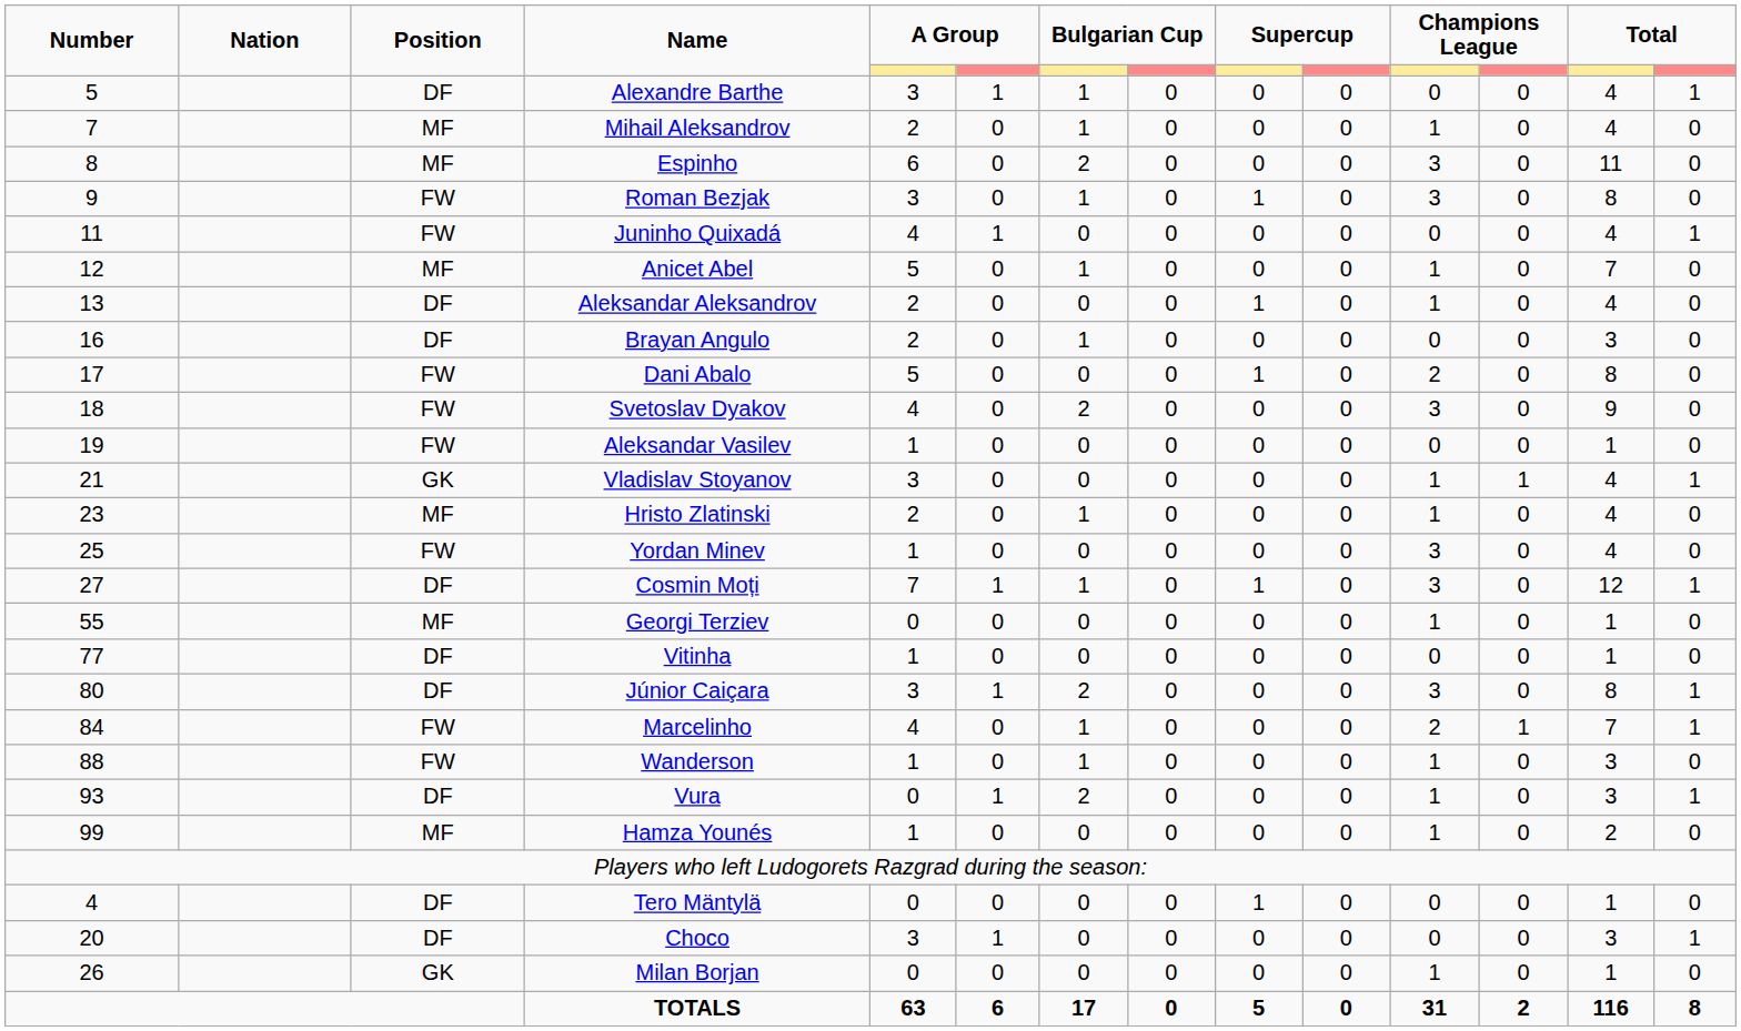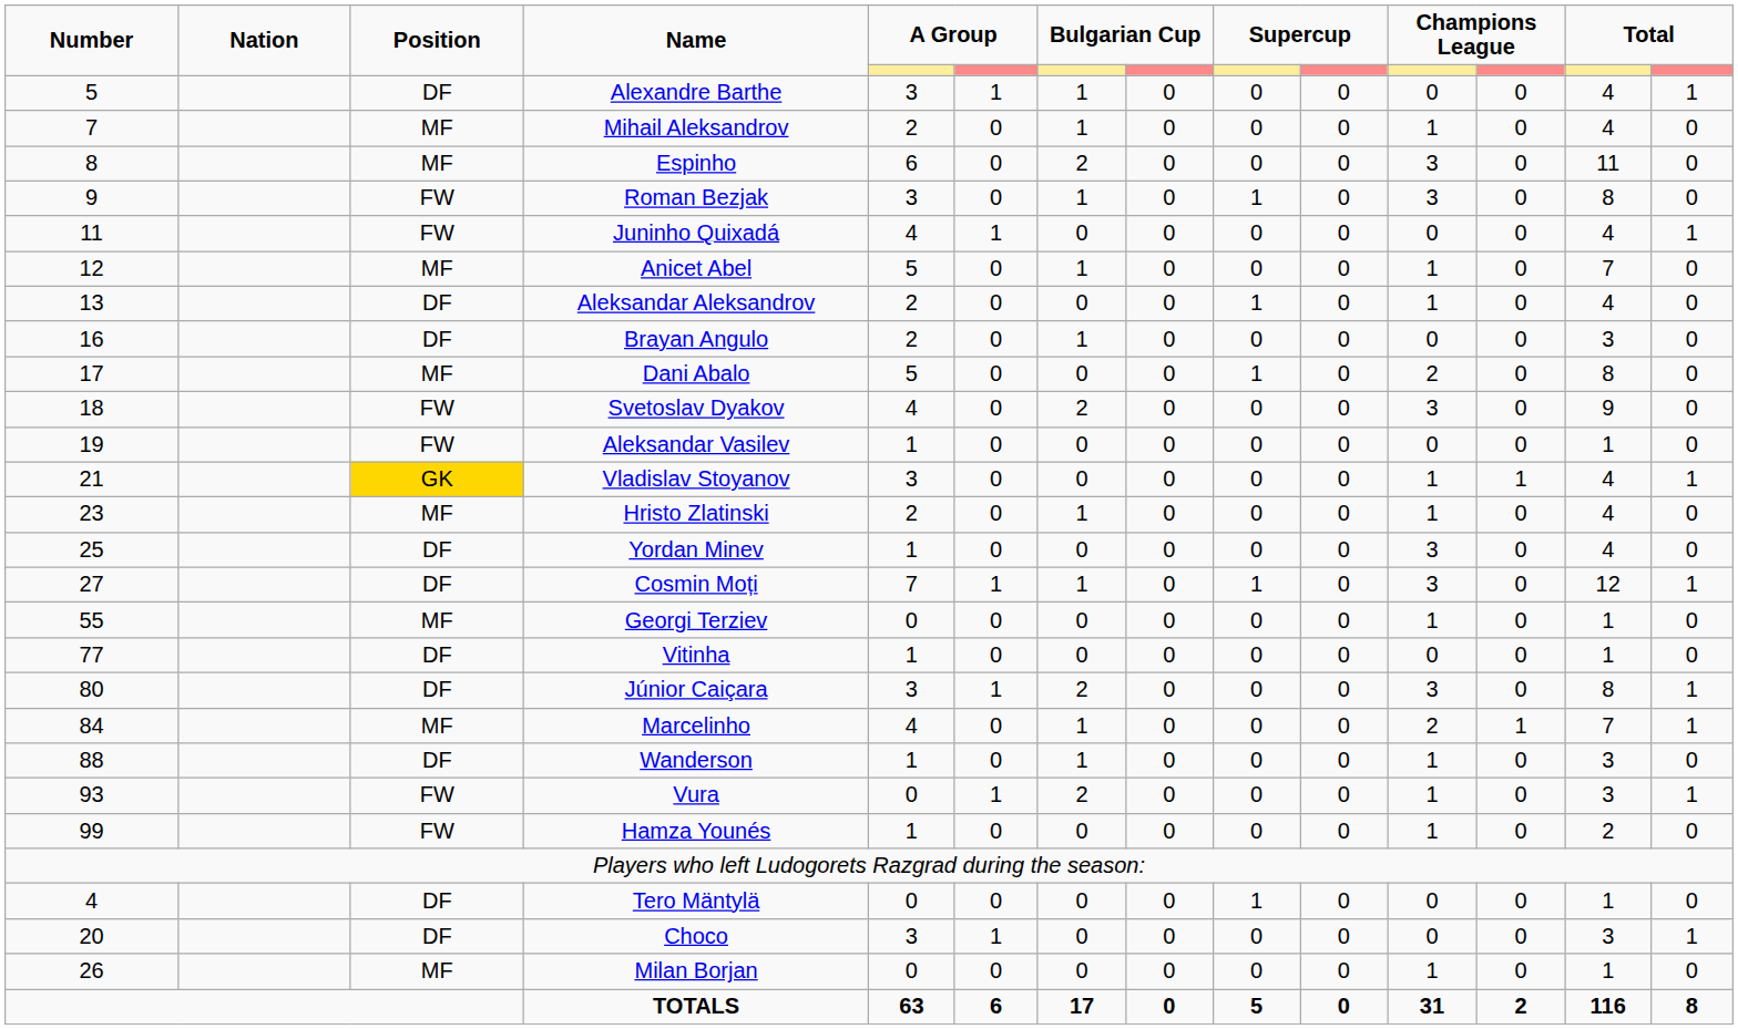Dani Abalo | Position: FW -> MF
Vladislav Stoyanov | Position: no background -> gold background
Yordan Minev | Position: FW -> DF
Marcelinho | Position: FW -> MF
Wanderson | Position: FW -> DF
Vura | Position: DF -> FW
Hamza Younés | Position: MF -> FW
Milan Borjan | Position: GK -> MF
